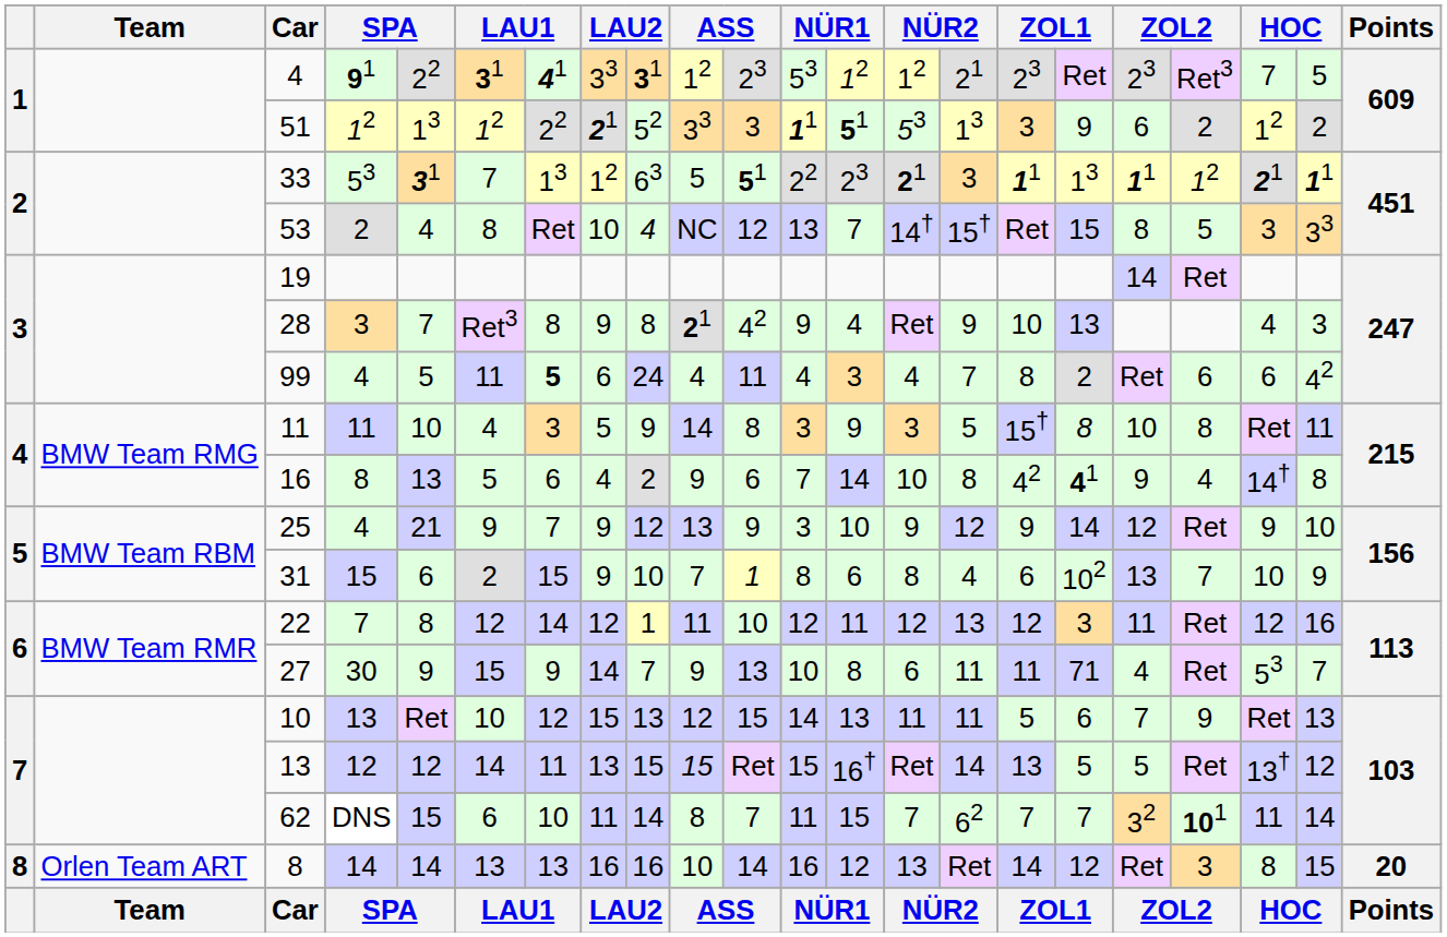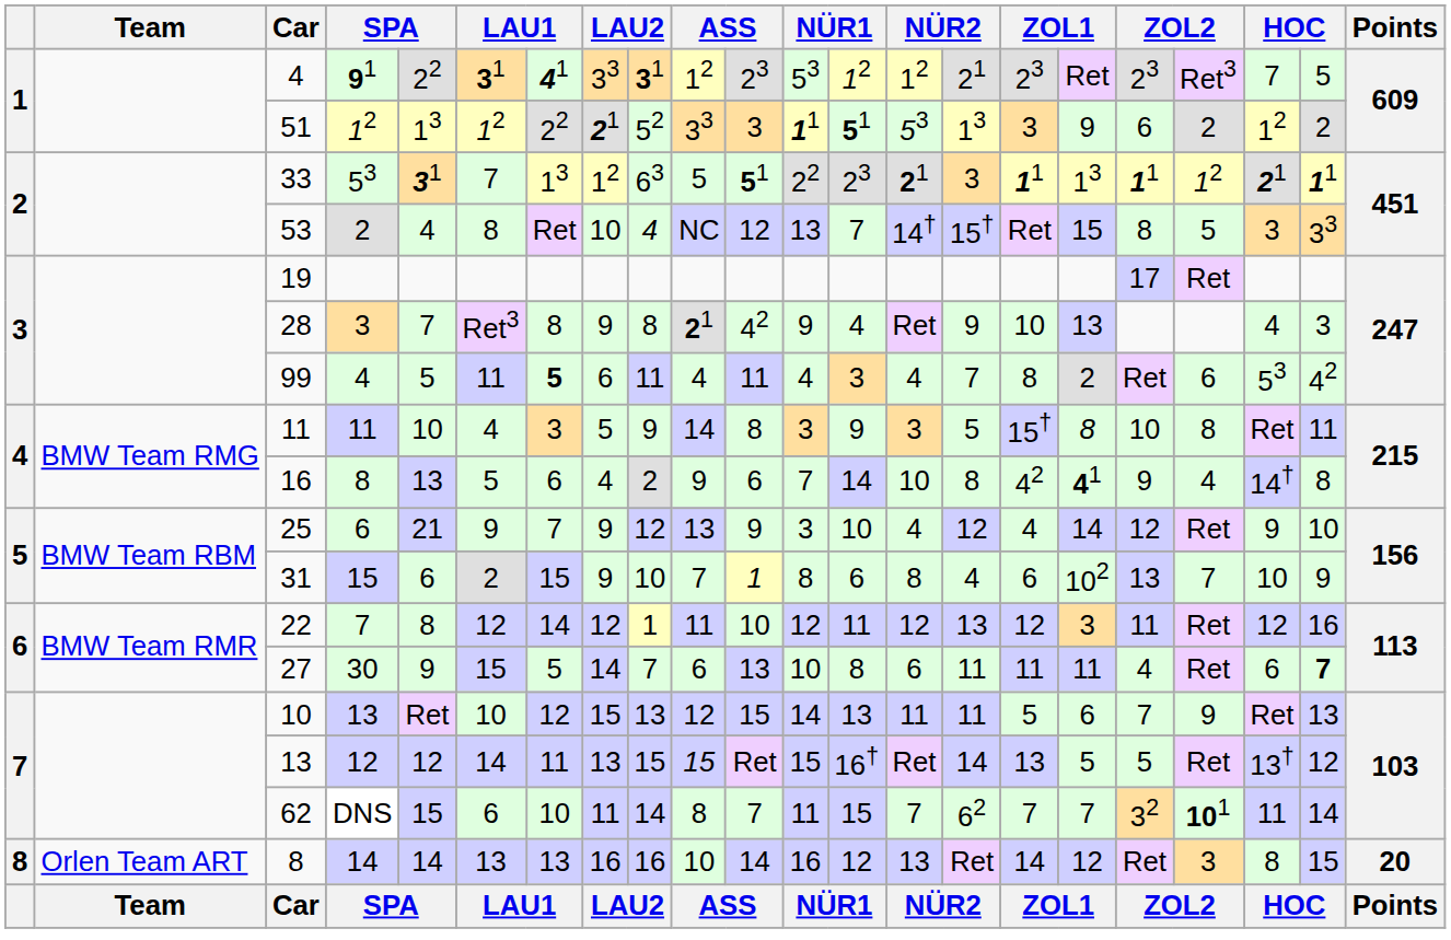19 | column 18: 14 -> 17
99 | column 9: 24 -> 11
99 | column 20: 6 -> 53
25 | column 4: 4 -> 6
25 | column 14: 9 -> 4
25 | column 16: 9 -> 4
27 | column 7: 9 -> 5
27 | column 10: 9 -> 6
27 | column 17: 71 -> 11
27 | column 20: 53 -> 6
27 | column 21: normal -> bold
